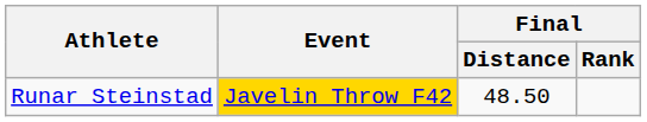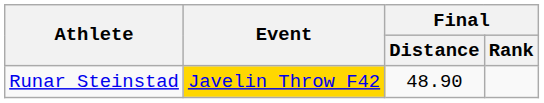Runar Steinstad | Final / Distance: 48.50 -> 48.90
